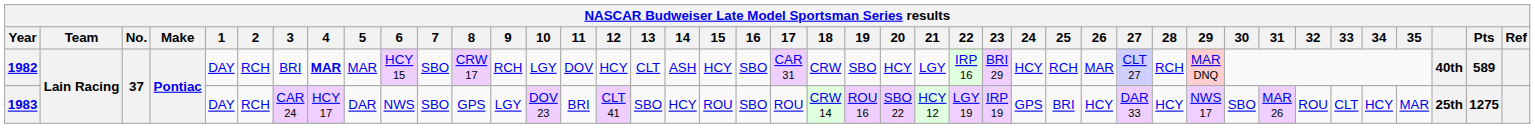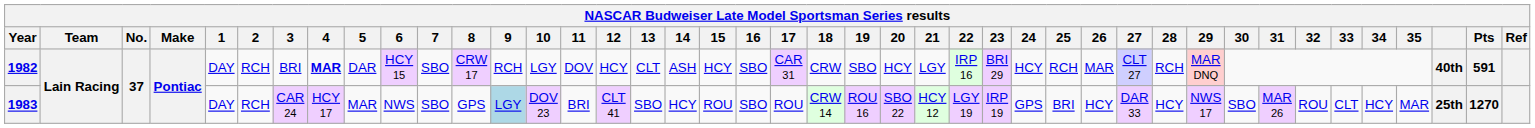1982 | 5: MAR -> DAR
1982 | Pts: 589 -> 591
1983 | 5: DAR -> MAR
1983 | 9: no background -> lightblue background
1983 | Pts: 1275 -> 1270
